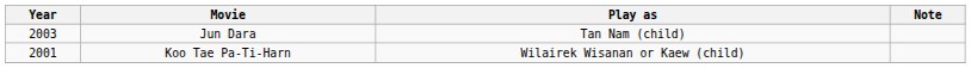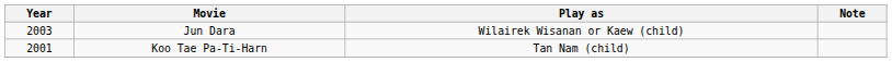Jun Dara | Play as: Tan Nam (child) -> Wilairek Wisanan or Kaew (child)
Koo Tae Pa-Ti-Harn | Play as: Wilairek Wisanan or Kaew (child) -> Tan Nam (child)
